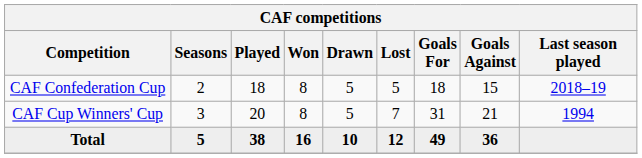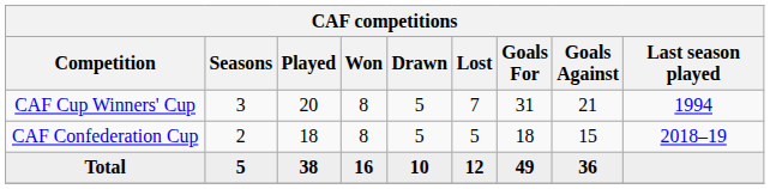rows swapped: CAF Cup Winners' Cup <-> CAF Confederation Cup
